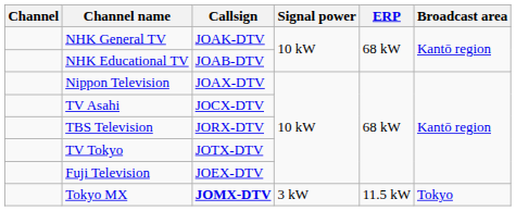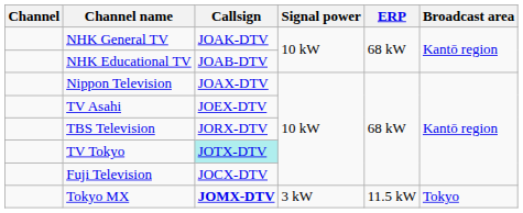TV Asahi | Callsign: JOCX-DTV -> JOEX-DTV
TV Tokyo | Callsign: no background -> paleturquoise background
Fuji Television | Callsign: JOEX-DTV -> JOCX-DTV
